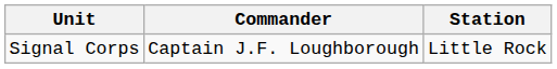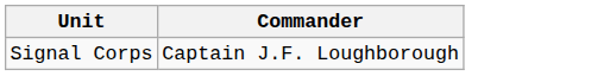- column: Station | Little Rock
